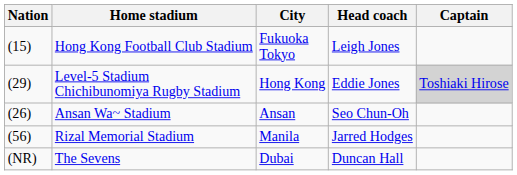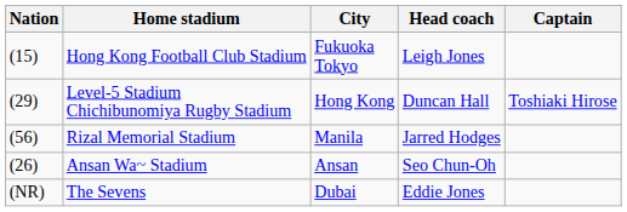Level-5 Stadium Chichibunomiya Rugby Stadium | Head coach: Eddie Jones -> Duncan Hall
Level-5 Stadium Chichibunomiya Rugby Stadium | Captain: lightgrey background -> no background
rows swapped: Ansan Wa~ Stadium <-> Rizal Memorial Stadium
The Sevens | Head coach: Duncan Hall -> Eddie Jones
